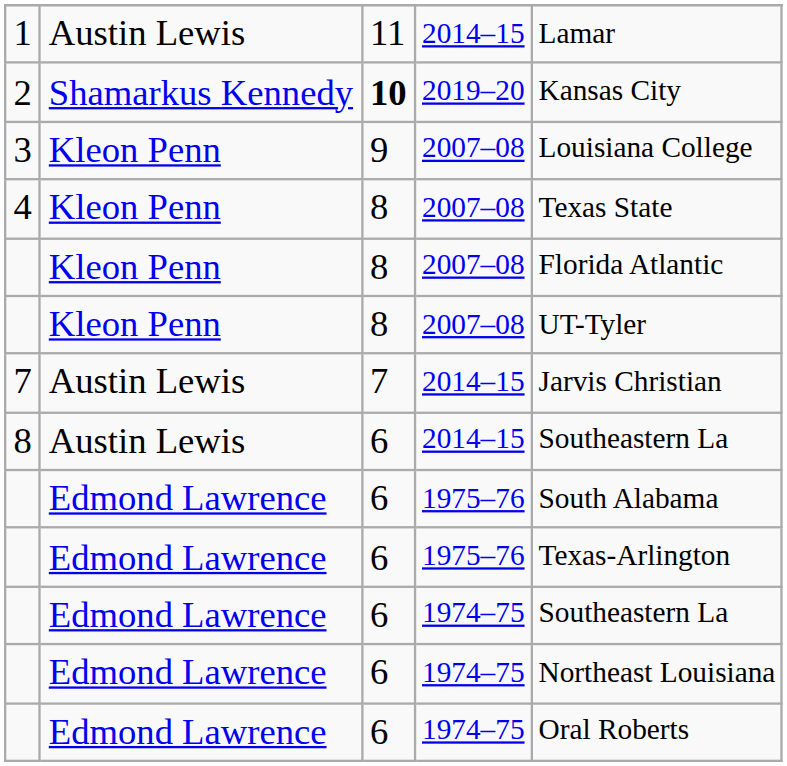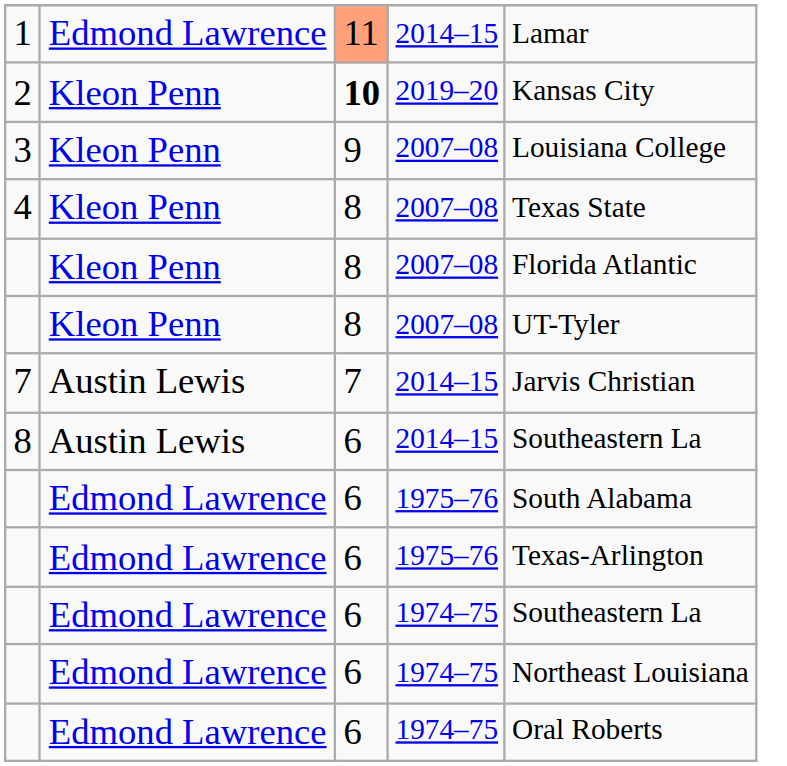1 | column 2: Austin Lewis -> Edmond Lawrence
1 | column 3: no background -> lightsalmon background
2 | column 2: Shamarkus Kennedy -> Kleon Penn
